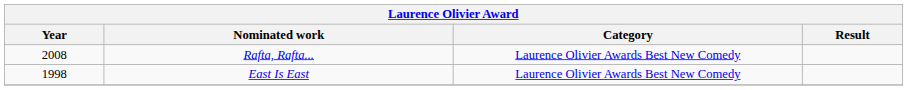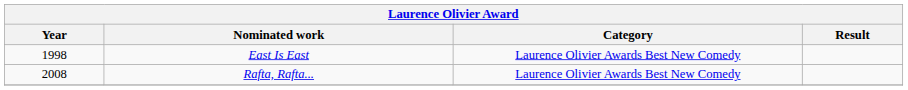rows swapped: East Is East <-> Rafta, Rafta...
